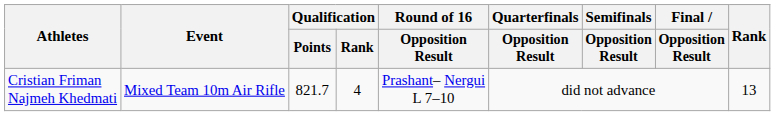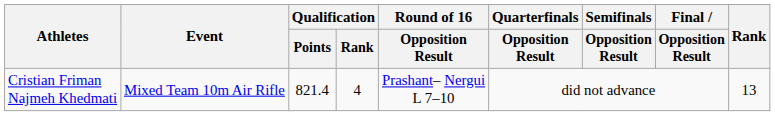Cristian Friman Najmeh Khedmati | Qualification / Points: 821.7 -> 821.4
